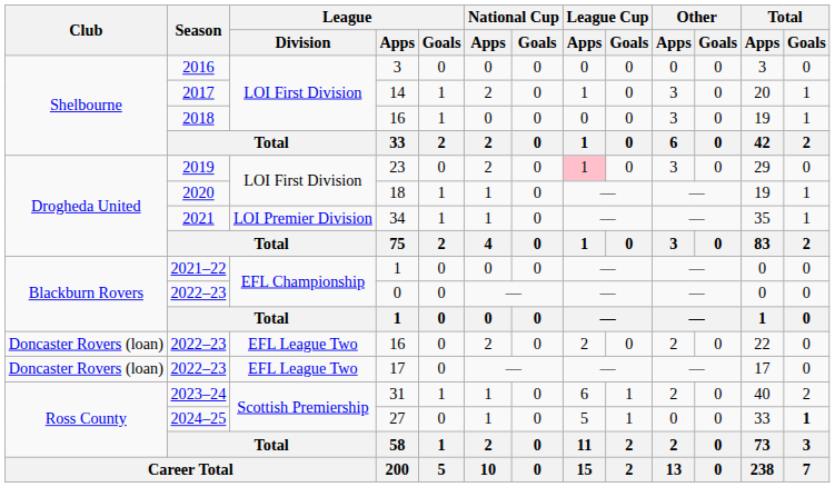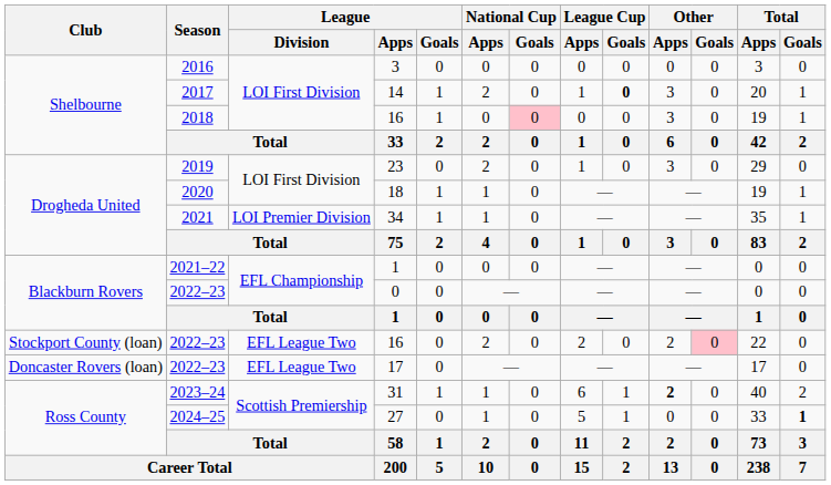14 | League Cup / Goals: normal -> bold
2018 / 16 | National Cup / Goals: no background -> pink background
23 | League Cup / Apps: pink background -> no background
2022–23 / 16 | Club: Doncaster Rovers (loan) -> Stockport County (loan)
2022–23 / 16 | Other / Goals: no background -> pink background
31 | Other / Apps: normal -> bold
